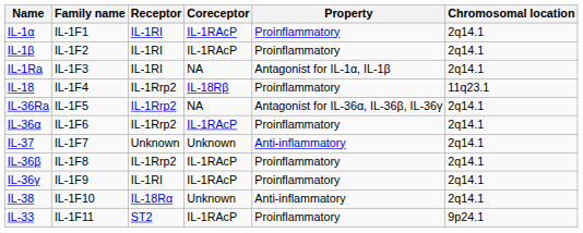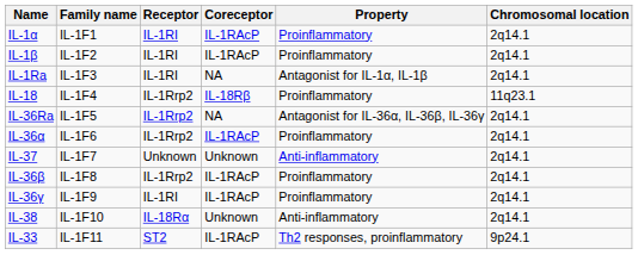IL-33 | Property: Proinflammatory -> Th2 responses, proinflammatory
